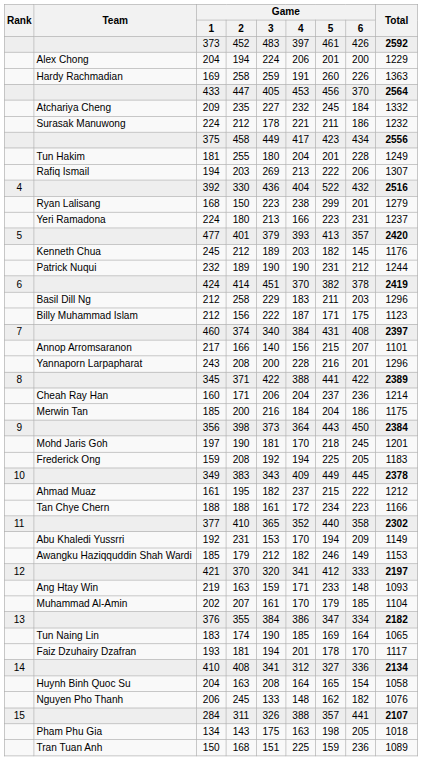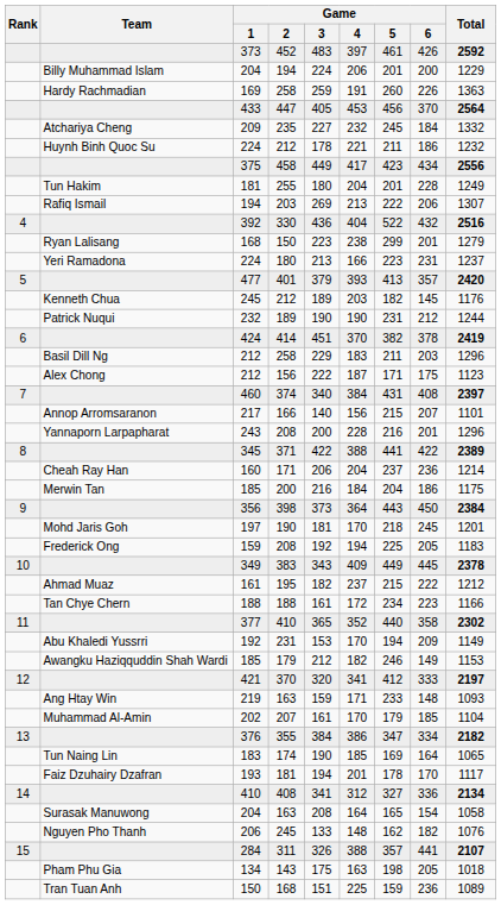204 / 194 | Team: Alex Chong -> Billy Muhammad Islam
224 / 212 | Team: Surasak Manuwong -> Huynh Binh Quoc Su
212 / 156 | Team: Billy Muhammad Islam -> Alex Chong
204 / 163 | Team: Huynh Binh Quoc Su -> Surasak Manuwong
